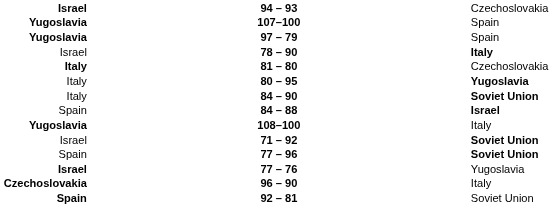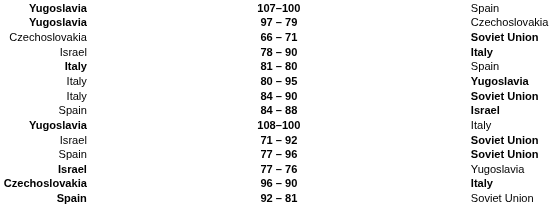- row: Israel | 94 – 93 | Czechoslovakia
97 – 79 | column 3: Spain -> Czechoslovakia
+ row: Czechoslovakia | 66 – 71 | Soviet Union
81 – 80 | column 3: Czechoslovakia -> Spain
96 – 90 | column 3: normal -> bold
